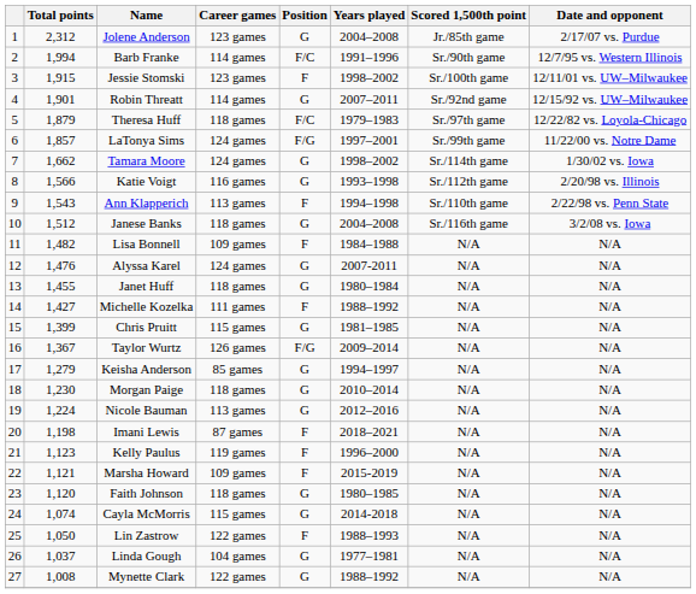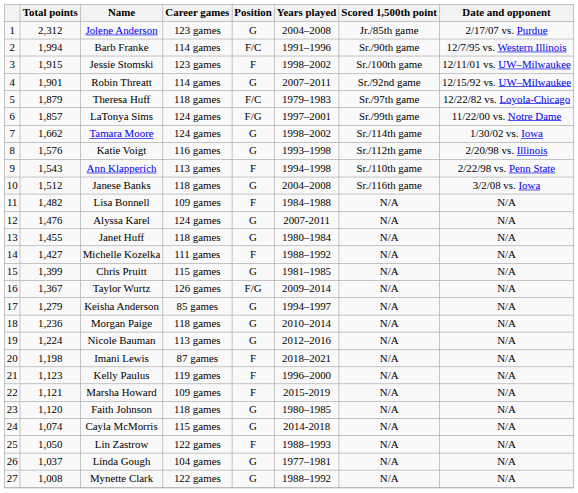Katie Voigt | Total points: 1,566 -> 1,576
Morgan Paige | Total points: 1,230 -> 1,236
